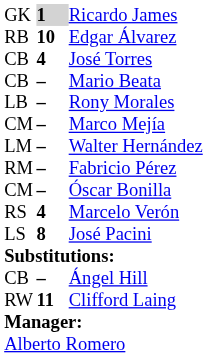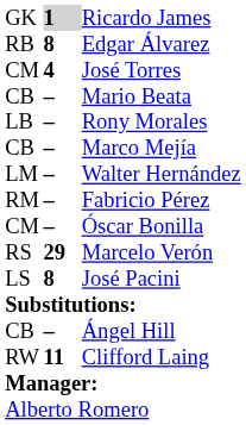Edgar Álvarez | column 2: 10 -> 8
José Torres | column 1: CB -> CM
Marco Mejía | column 1: CM -> CB
Marcelo Verón | column 2: 4 -> 29
